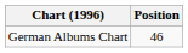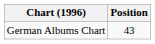German Albums Chart | Position: 46 -> 43
